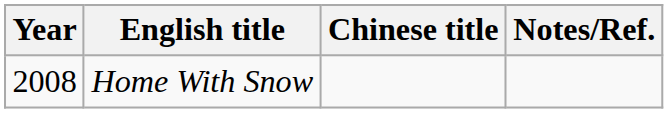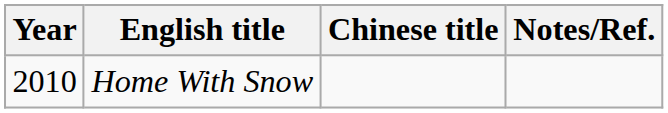Home With Snow | Year: 2008 -> 2010
